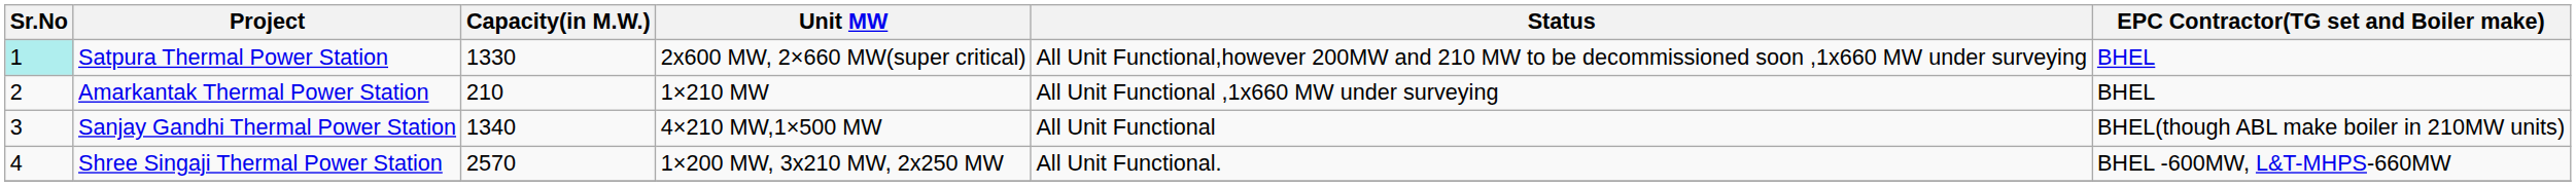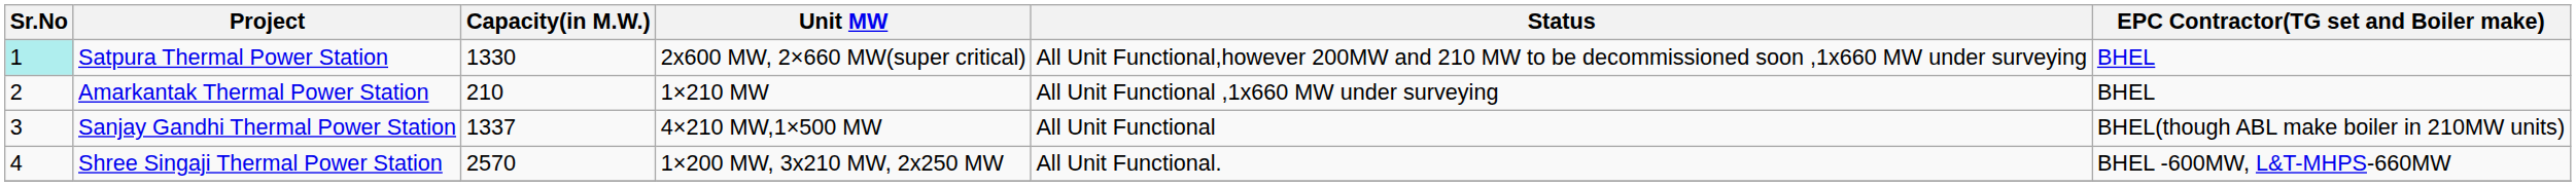Sanjay Gandhi Thermal Power Station | Capacity(in M.W.): 1340 -> 1337
